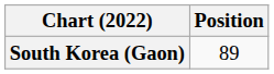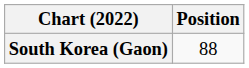South Korea (Gaon) | Position: 89 -> 88
